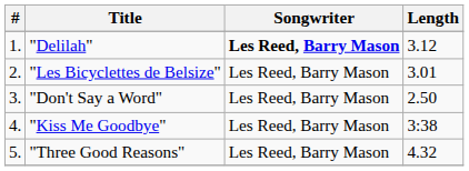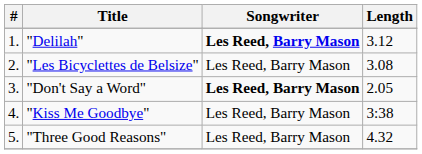"Les Bicyclettes de Belsize" | Length: 3.01 -> 3.08
"Don't Say a Word" | Songwriter: normal -> bold
"Don't Say a Word" | Length: 2.50 -> 2.05
